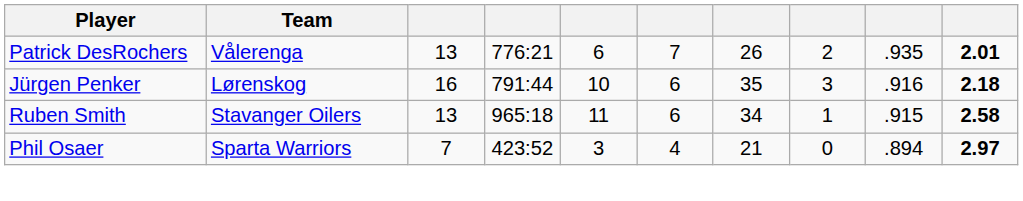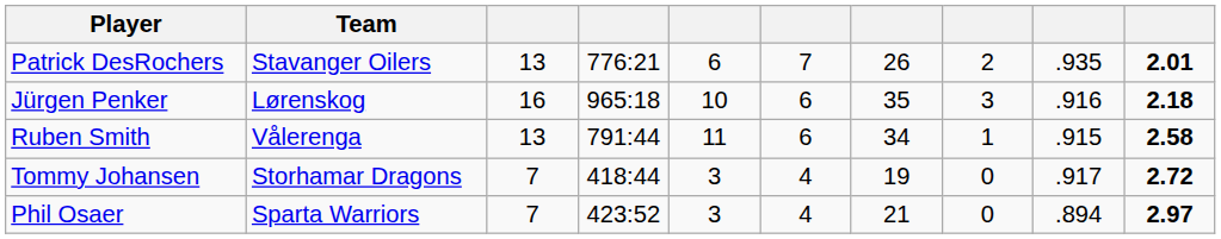Patrick DesRochers | Team: Vålerenga -> Stavanger Oilers
Jürgen Penker | column 4: 791:44 -> 965:18
Ruben Smith | Team: Stavanger Oilers -> Vålerenga
Ruben Smith | column 4: 965:18 -> 791:44
+ row: Tommy Johansen | Storhamar Dragons | 7 | 418:44 | 3 | 4 | 19 | 0 | .917 | 2.72
